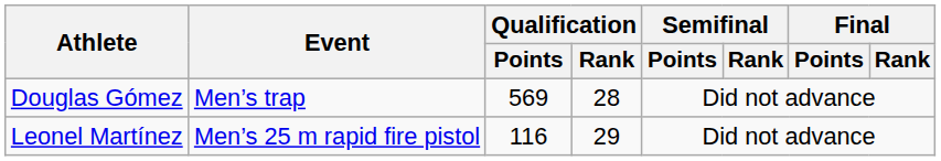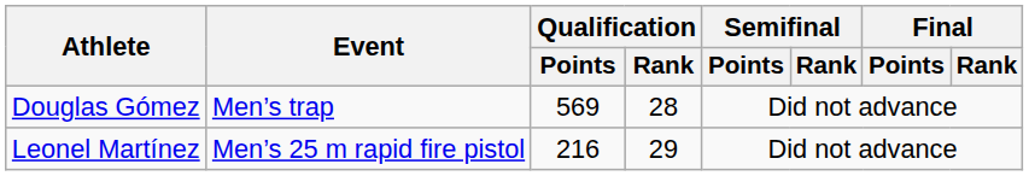Leonel Martínez | Qualification / Points: 116 -> 216
